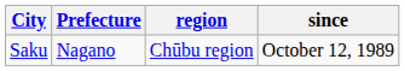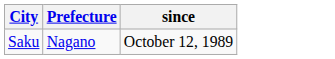- column: region | Chūbu region
